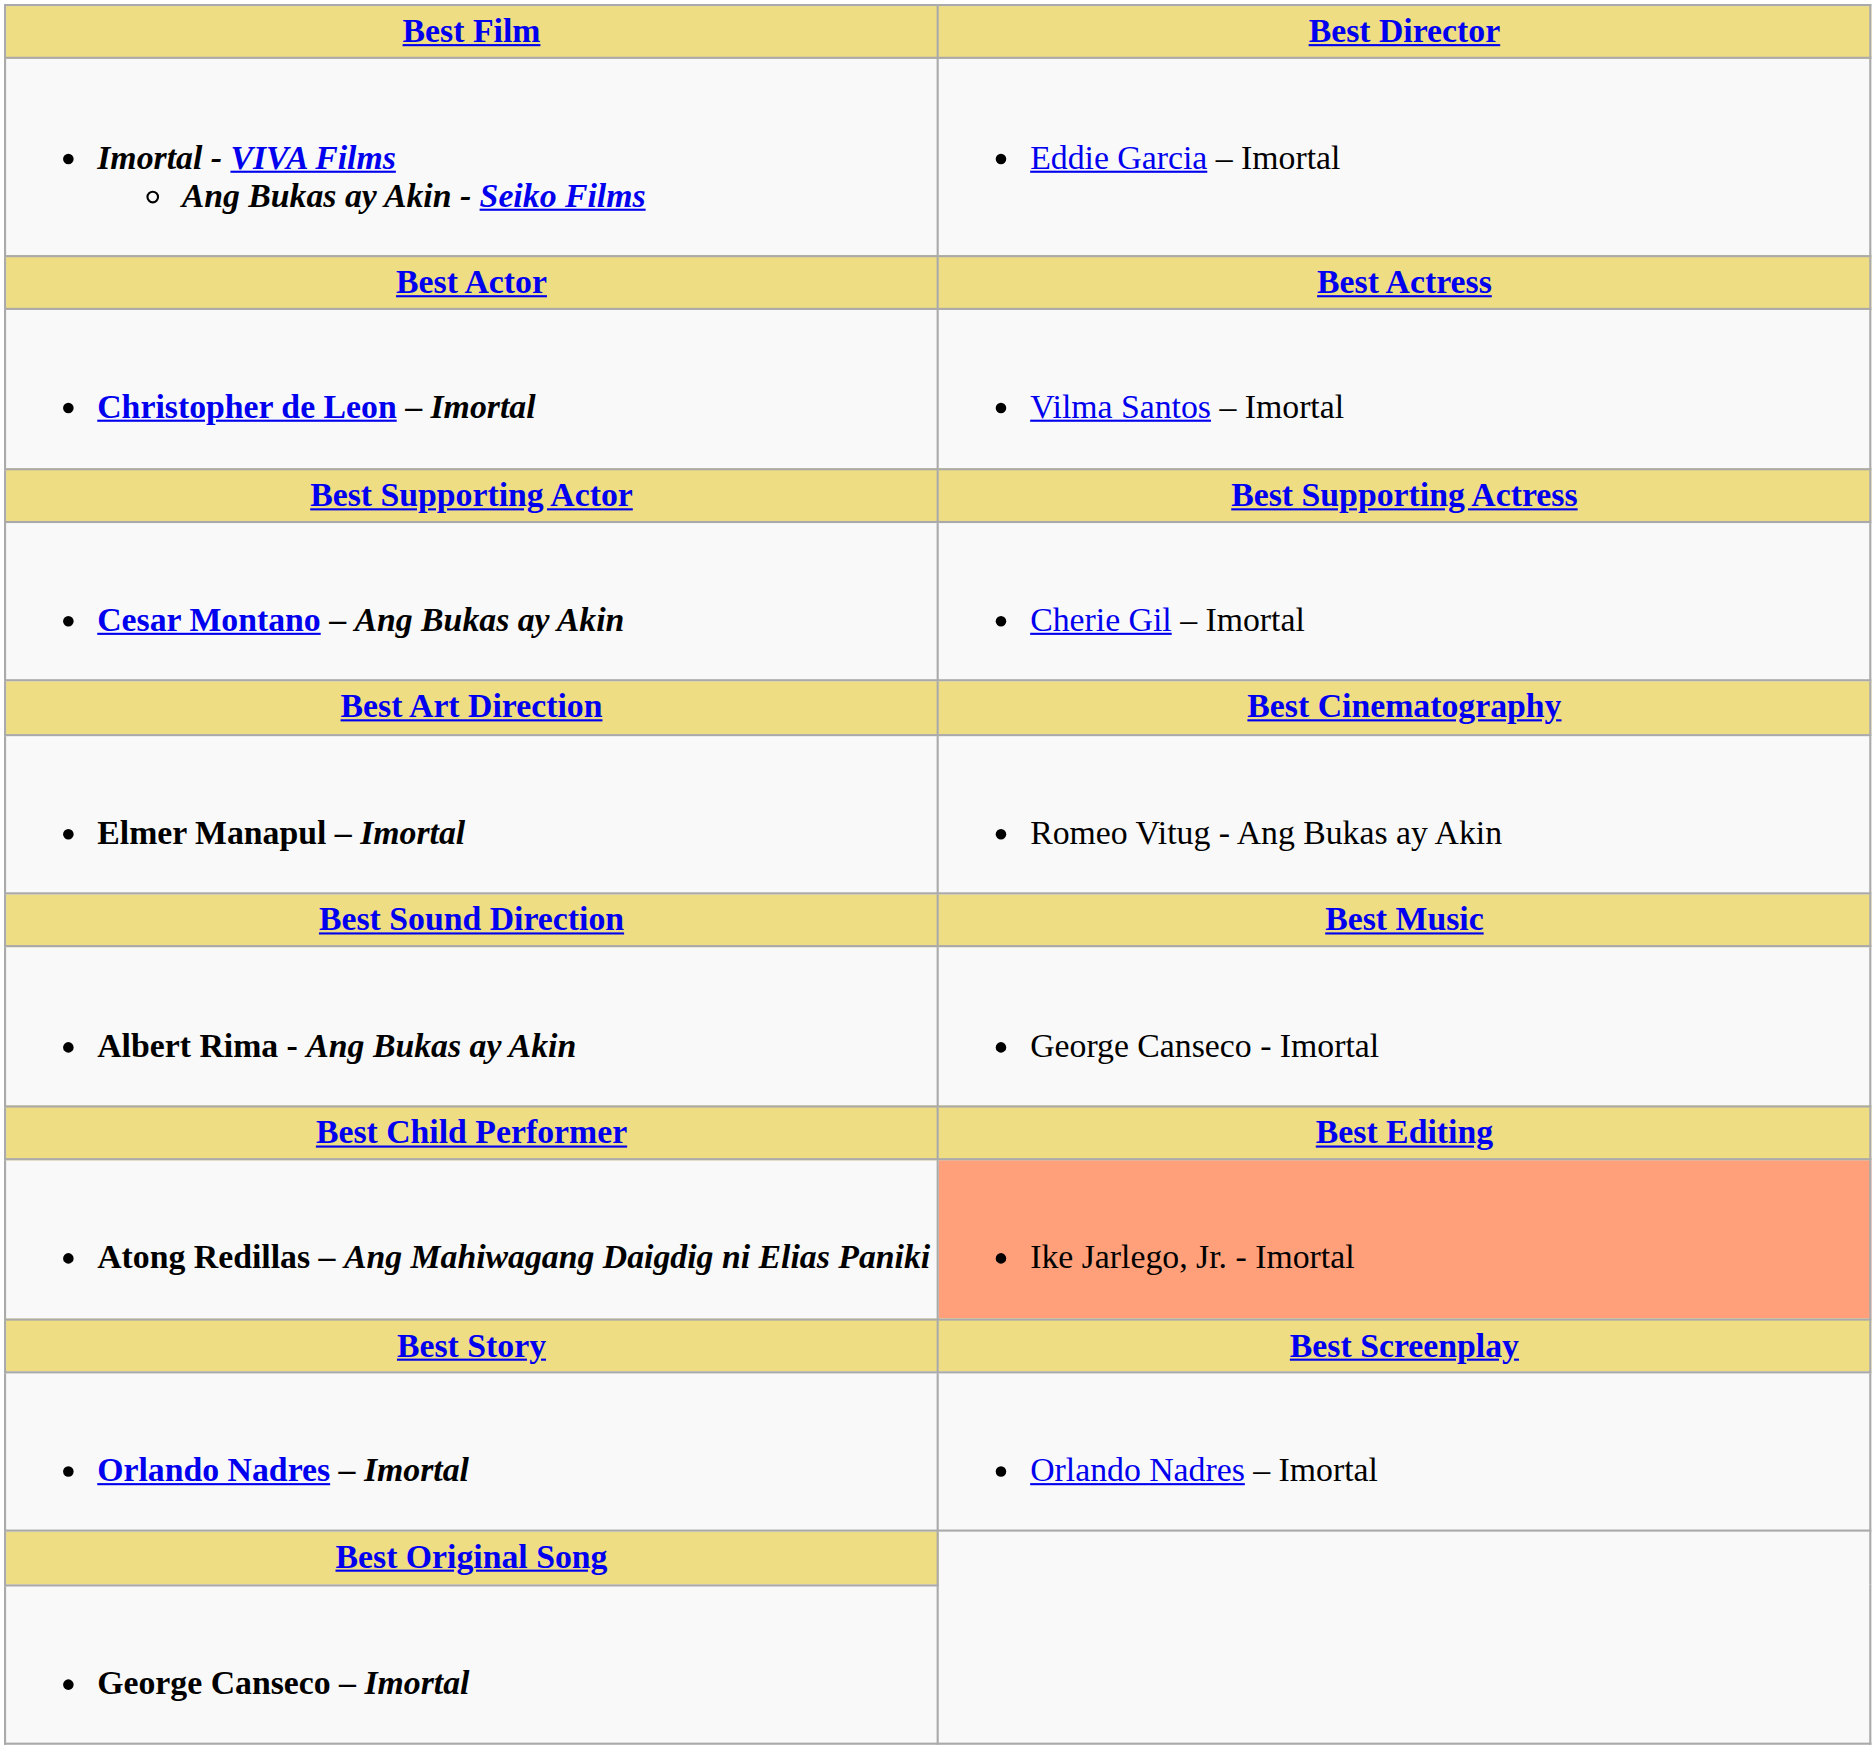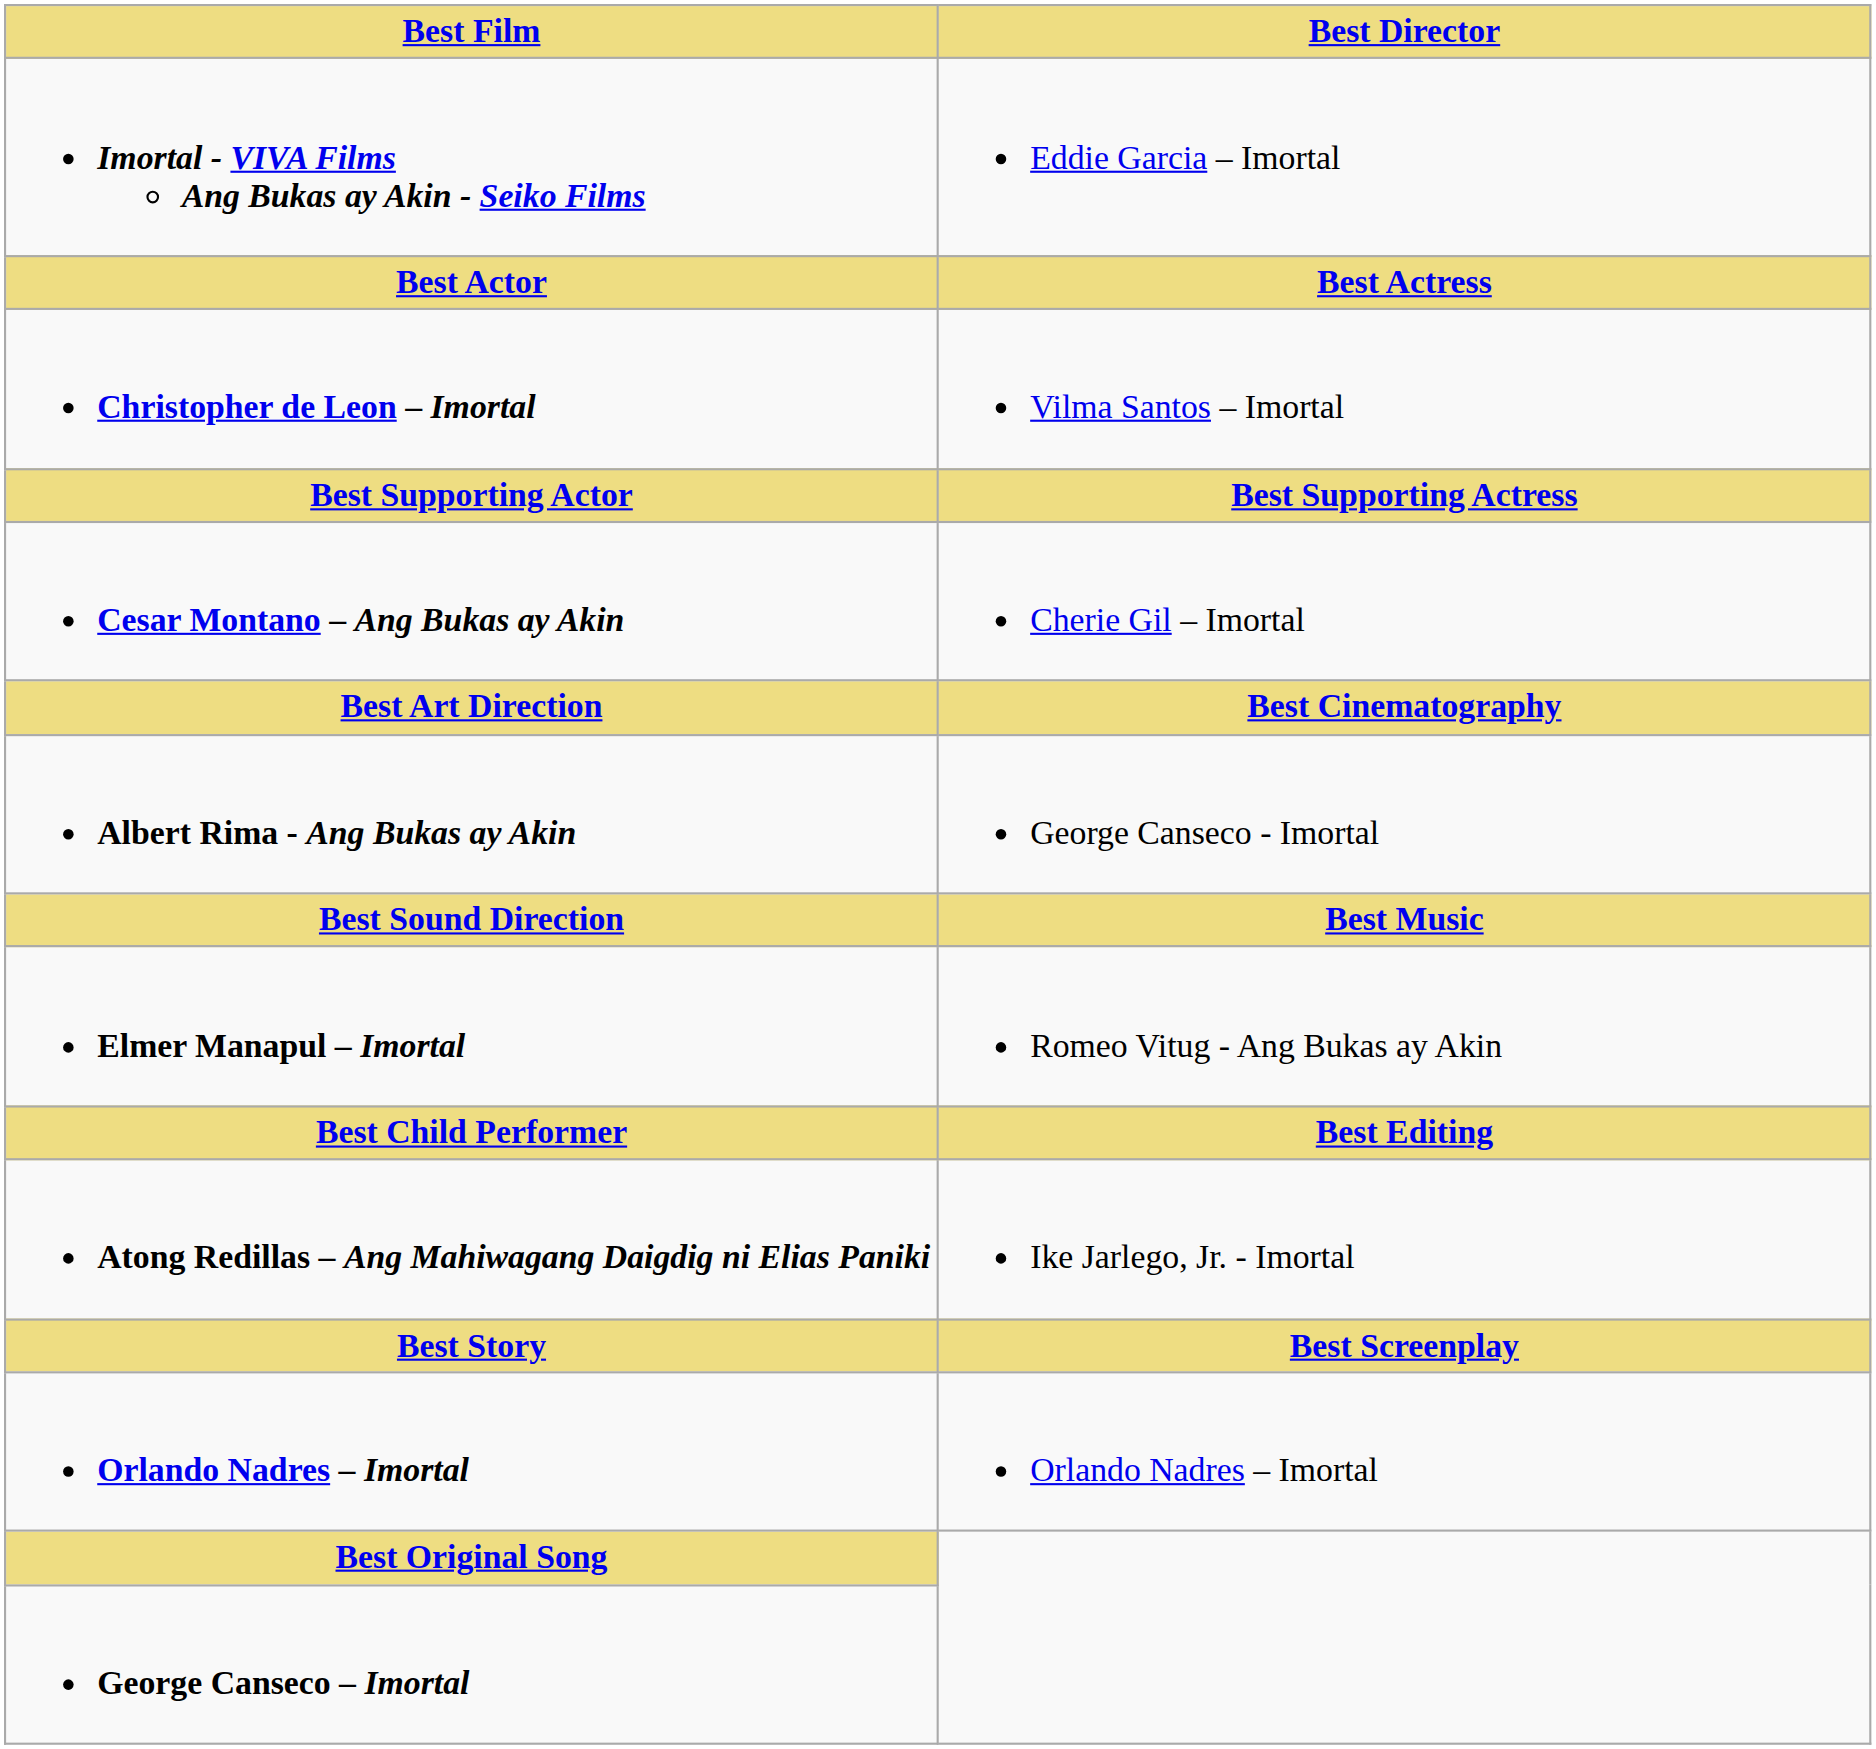rows swapped: Elmer Manapul – Imortal <-> Albert Rima - Ang Bukas ay Akin
Atong Redillas – Ang Mahiwagang Daigdig ni Elias Paniki | Best Director: lightsalmon background -> no background
